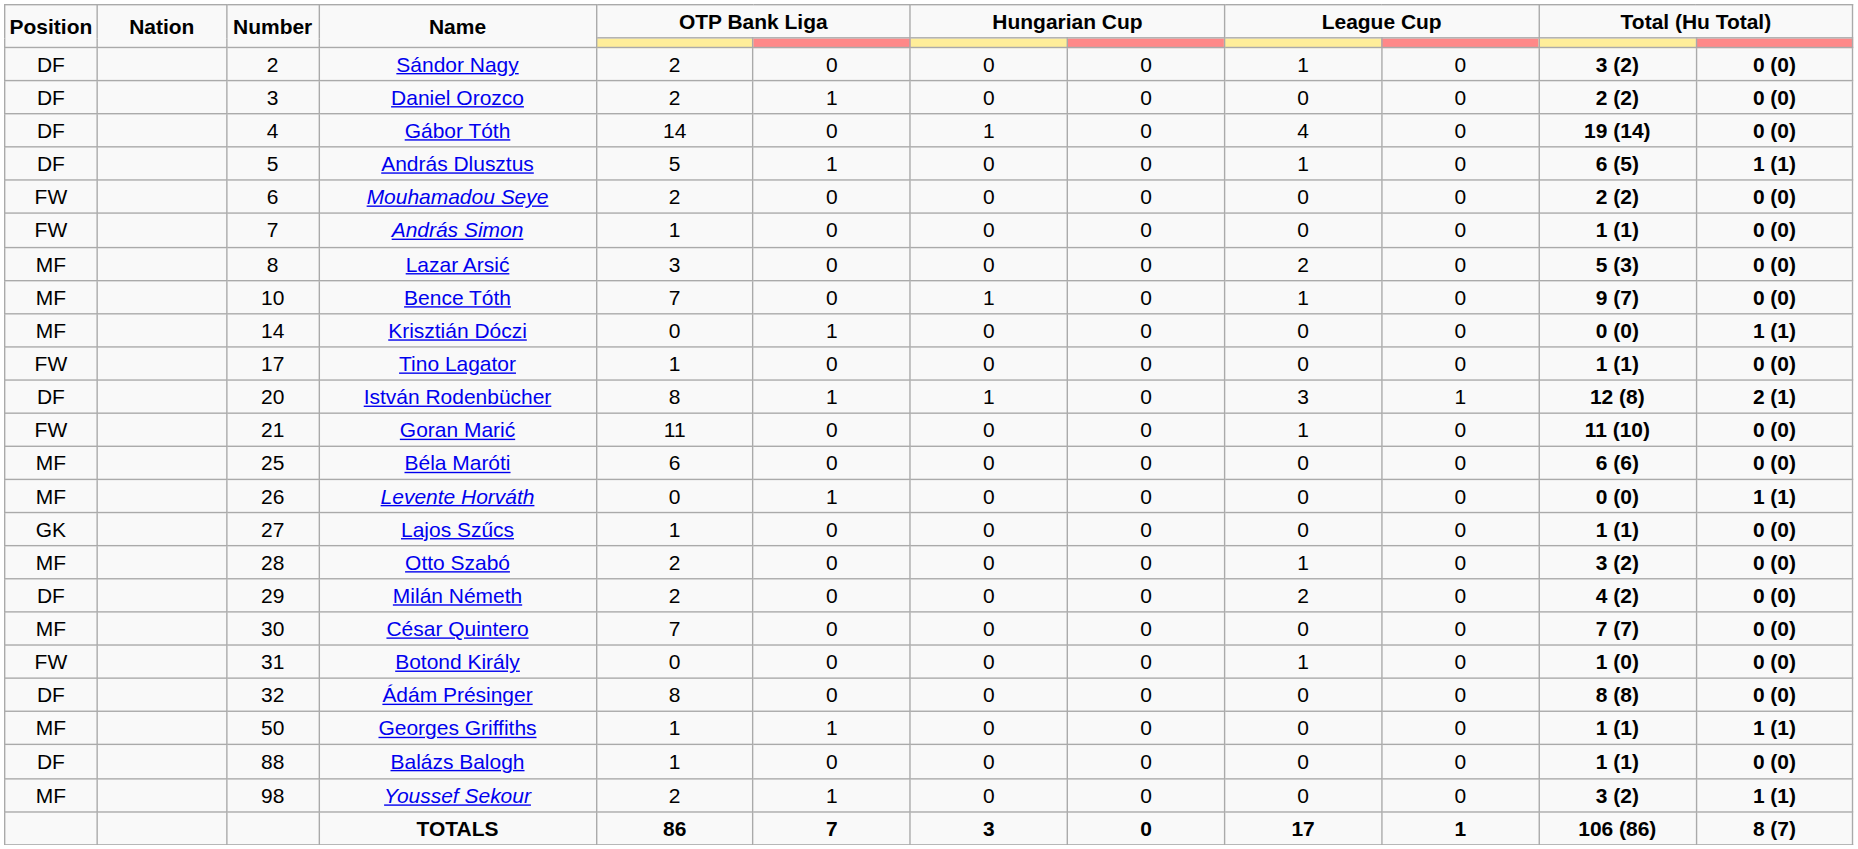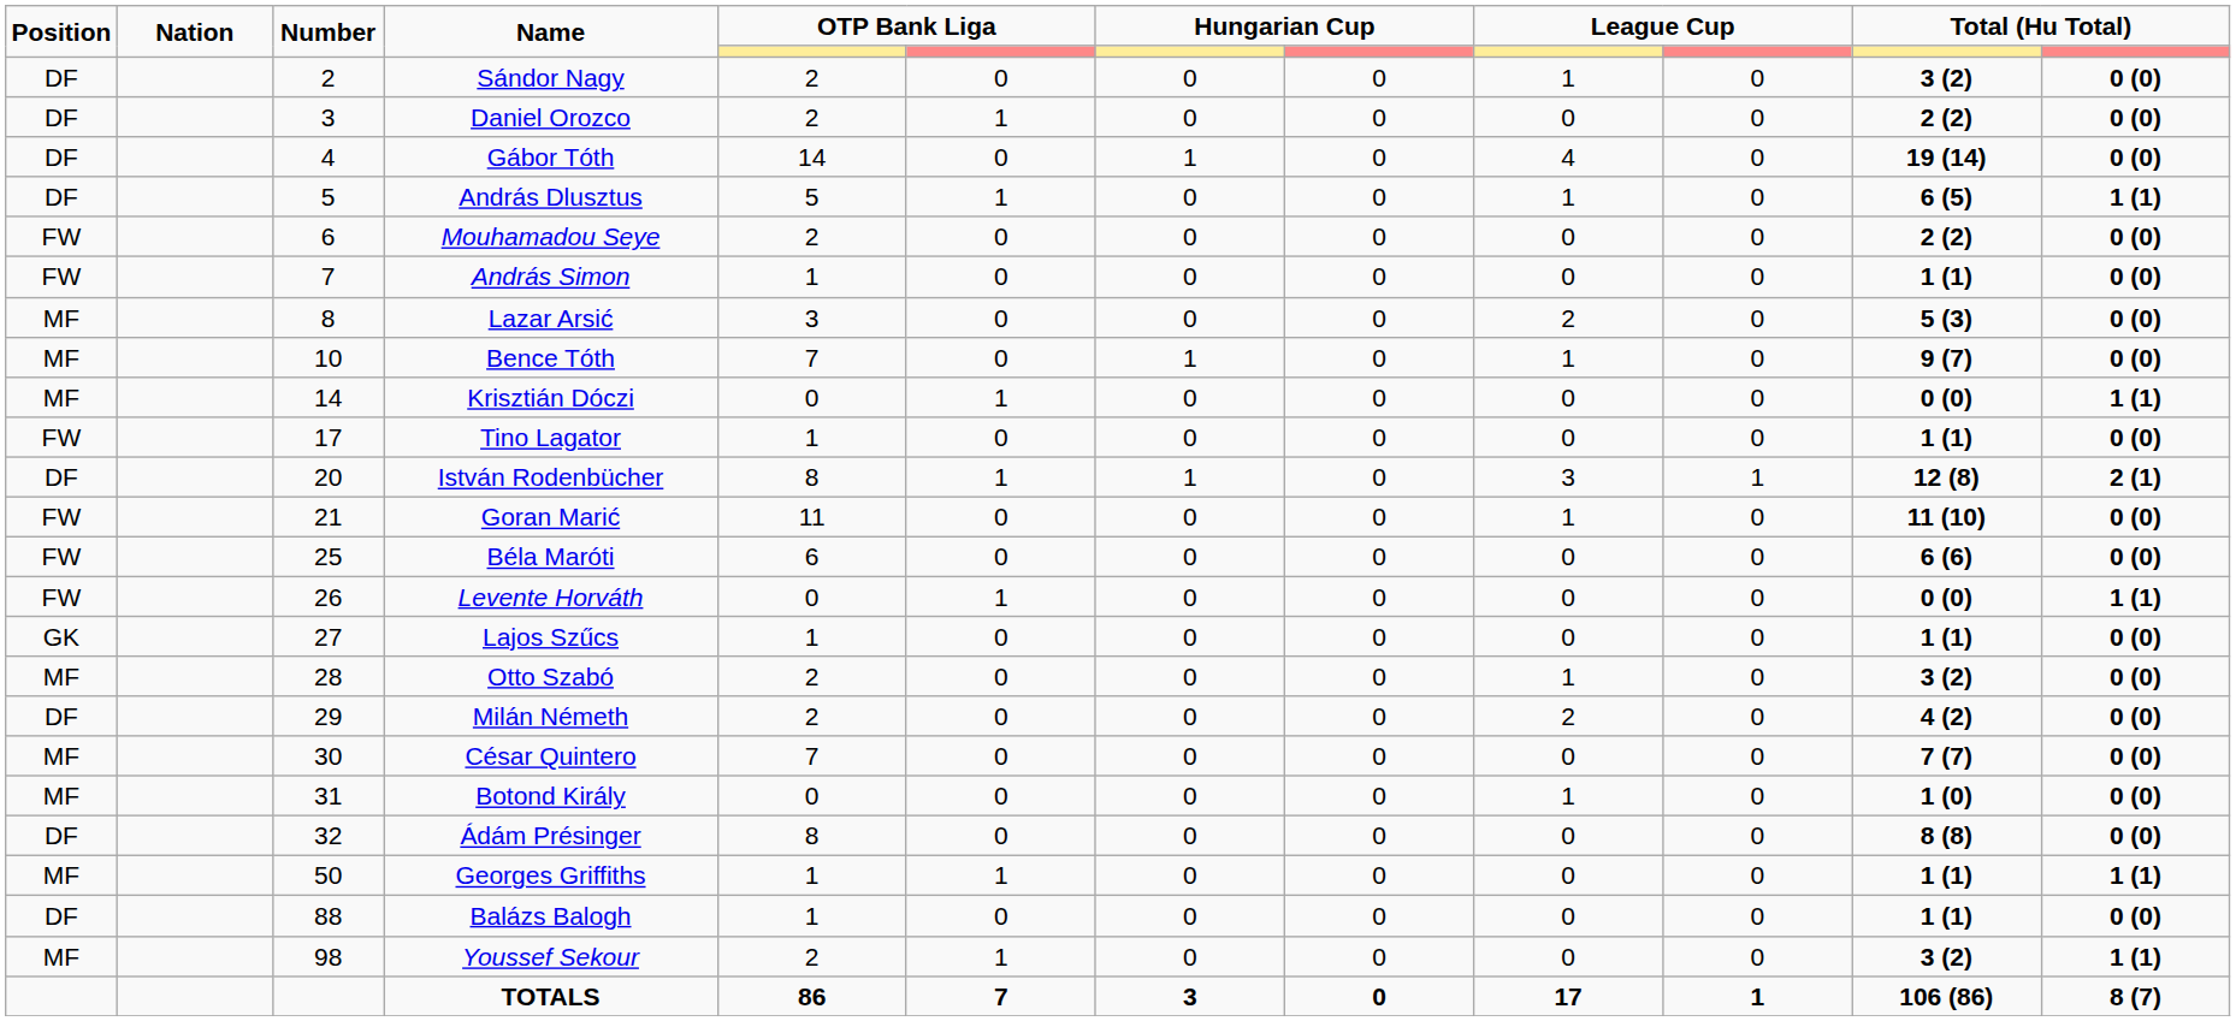Béla Maróti | Position: MF -> FW
Levente Horváth | Position: MF -> FW
Botond Király | Position: FW -> MF
